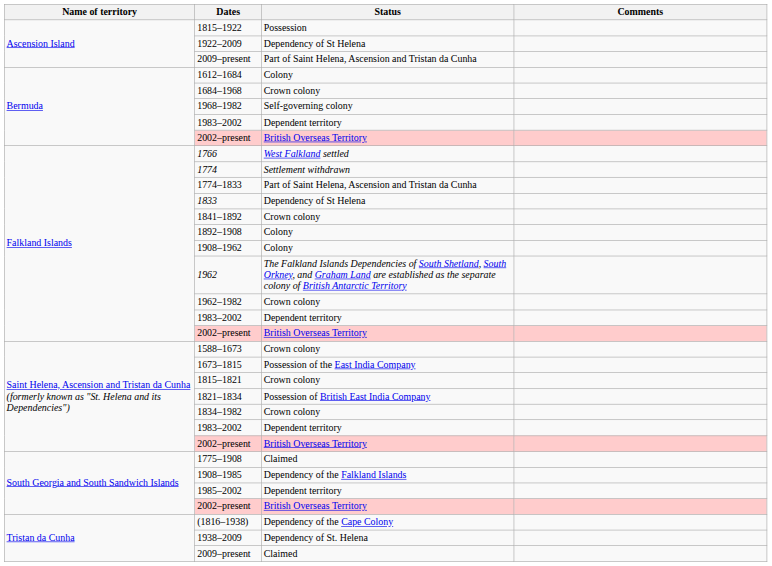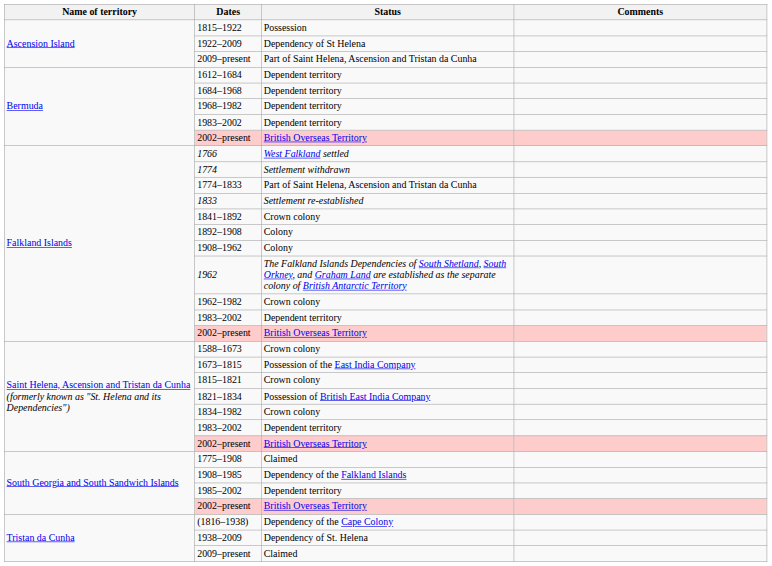1612–1684 | Status: Colony -> Dependent territory
1684–1968 | Status: Crown colony -> Dependent territory
1968–1982 | Status: Self-governing colony -> Dependent territory
1833 | Status: Dependency of St Helena -> Settlement re-established
